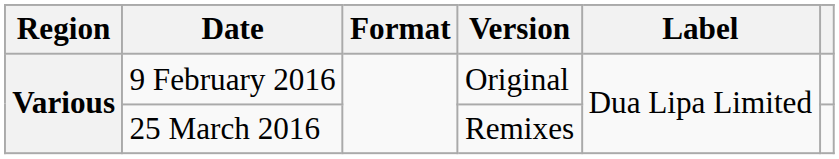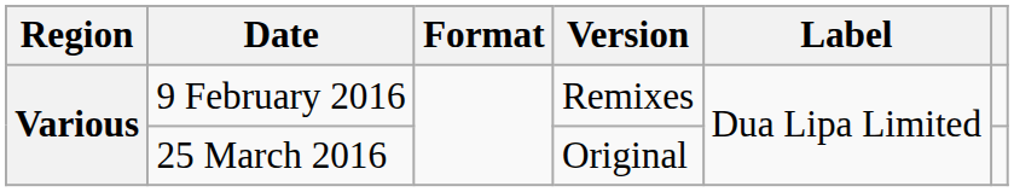9 February 2016 | Version: Original -> Remixes
25 March 2016 | Version: Remixes -> Original
